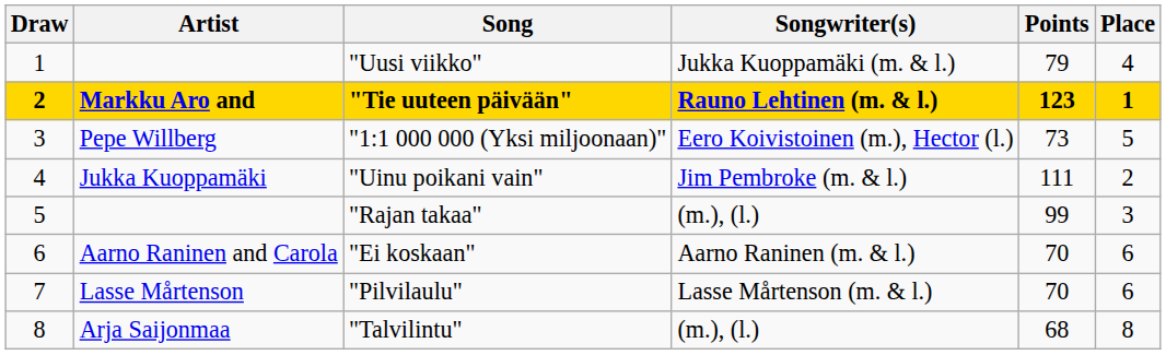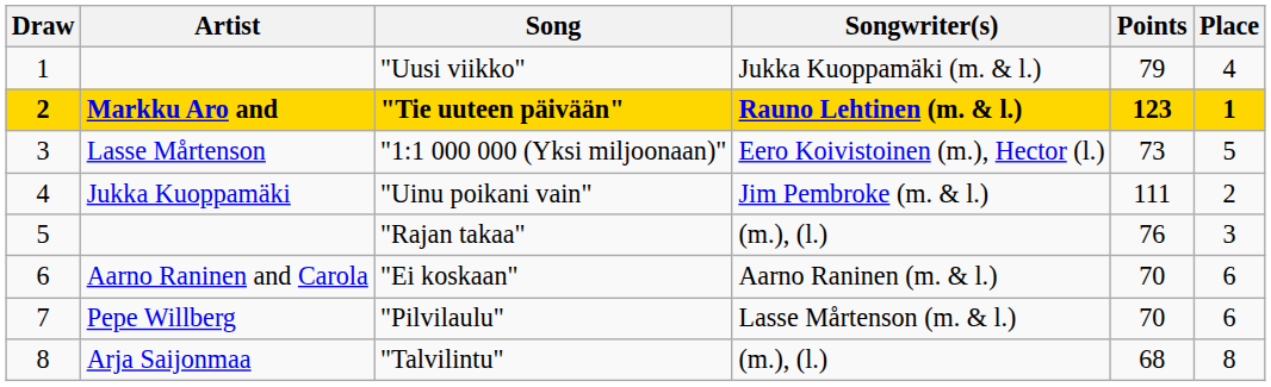"1:1 000 000 (Yksi miljoonaan)" | Artist: Pepe Willberg -> Lasse Mårtenson
"Rajan takaa" | Points: 99 -> 76
"Pilvilaulu" | Artist: Lasse Mårtenson -> Pepe Willberg
